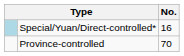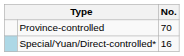rows swapped: Special/Yuan/Direct-controlled* <-> Province-controlled
